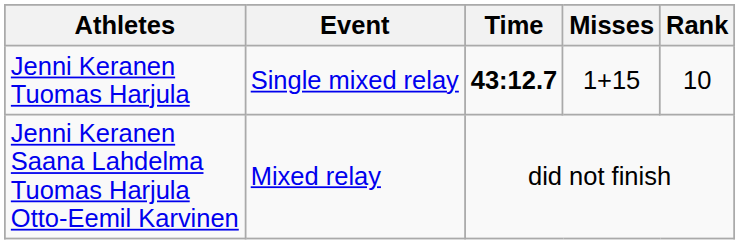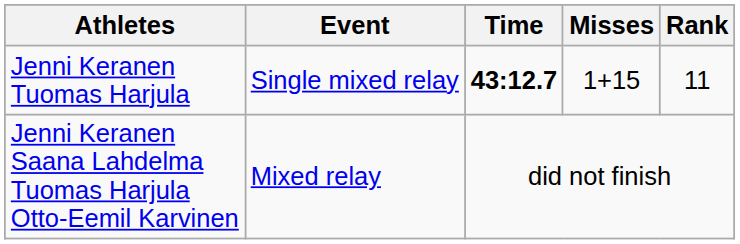Jenni Keranen Tuomas Harjula | Rank: 10 -> 11
